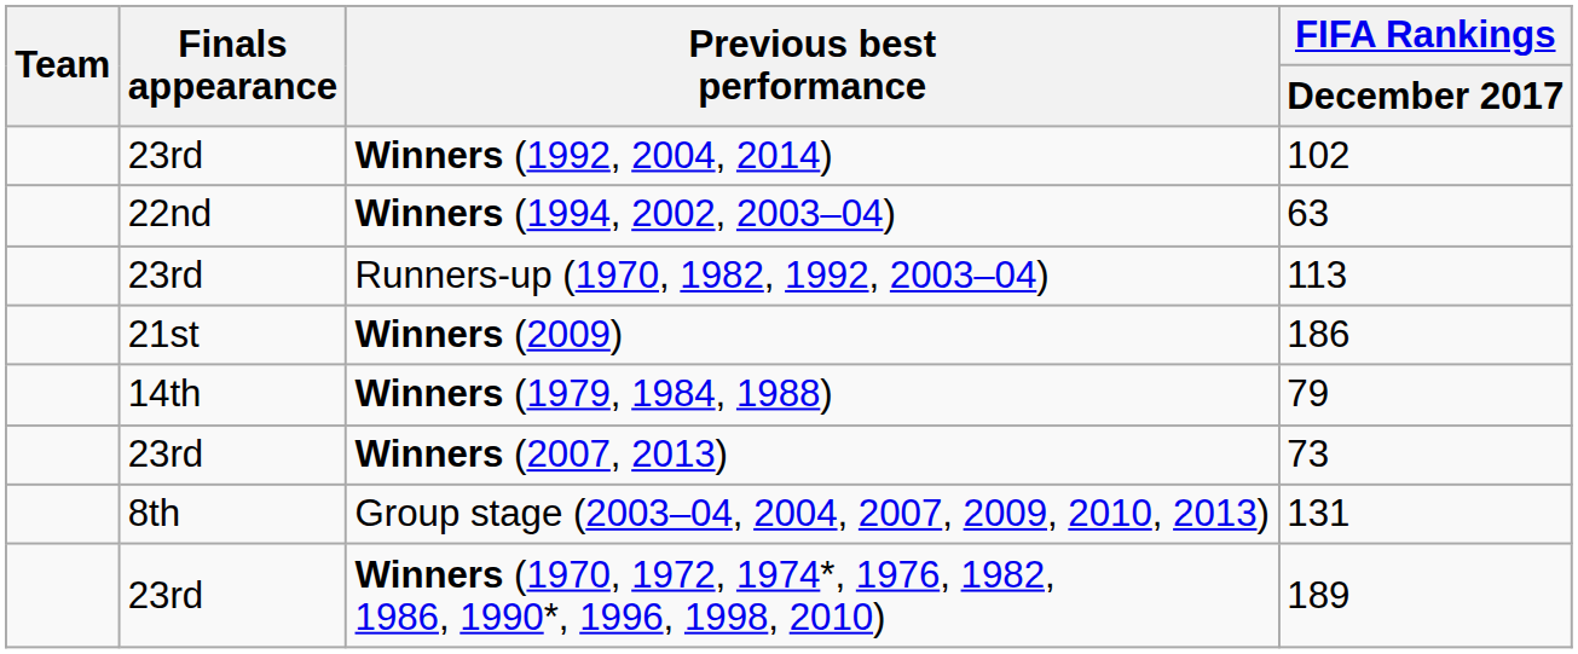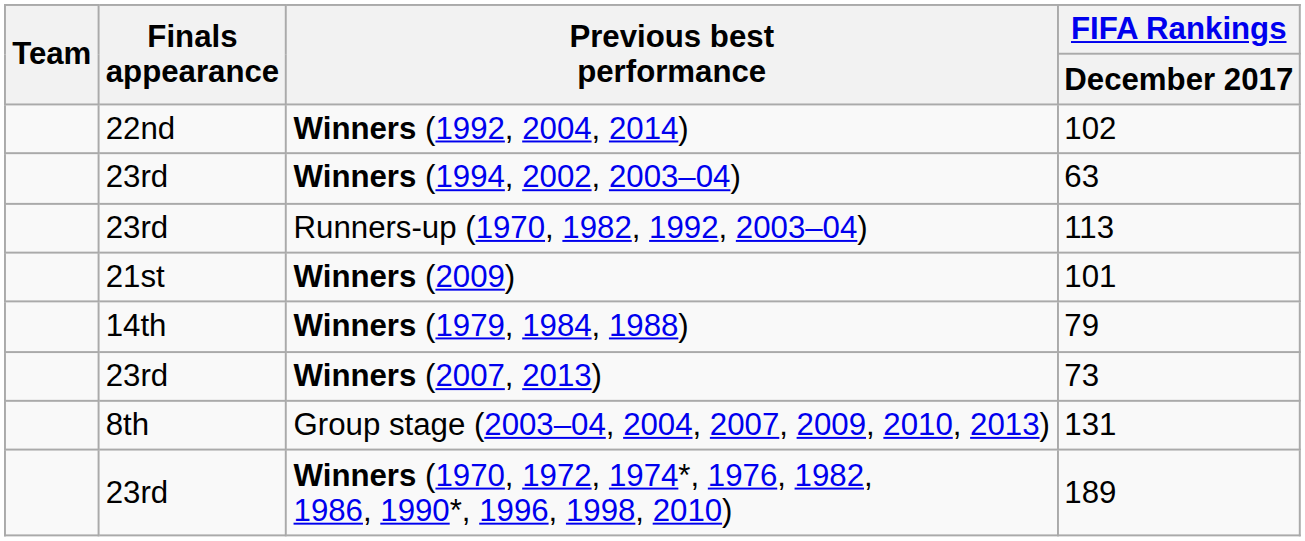Winners (1992, 2004, 2014) | Finals appearance: 23rd -> 22nd
Winners (1994, 2002, 2003–04) | Finals appearance: 22nd -> 23rd
Winners (2009) | FIFA Rankings / December 2017: 186 -> 101
